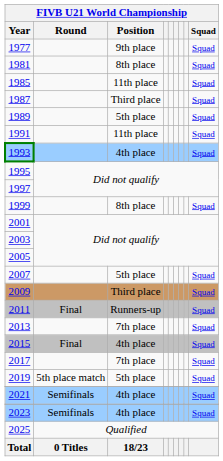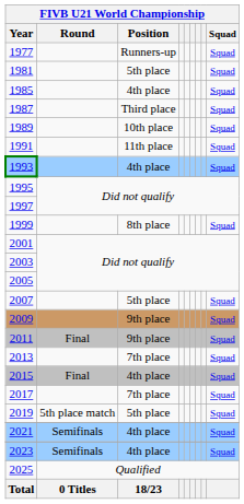1977 | FIVB U21 World Championship / Position: 9th place -> Runners-up
1981 | FIVB U21 World Championship / Position: 8th place -> 5th place
1985 | FIVB U21 World Championship / Position: 11th place -> 4th place
1989 | FIVB U21 World Championship / Position: 5th place -> 10th place
2009 | FIVB U21 World Championship / Position: Third place -> 9th place
2011 | FIVB U21 World Championship / Position: Runners-up -> 9th place
